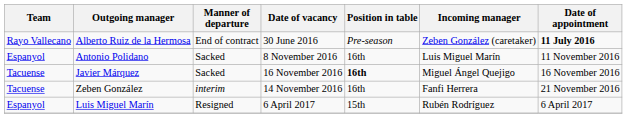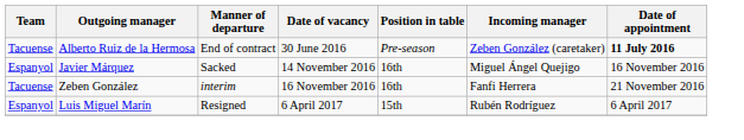Alberto Ruiz de la Hermosa | Team: Rayo Vallecano -> Tacuense
- row: Espanyol | Antonio Polidano | Sacked | 8 November 2016 | 16th | Luis Miguel Marín | 11 November 2016
Javier Márquez | Team: Tacuense -> Espanyol
Javier Márquez | Date of vacancy: 16 November 2016 -> 14 November 2016
Javier Márquez | Position in table: bold -> normal
Zeben González | Date of vacancy: 14 November 2016 -> 16 November 2016
